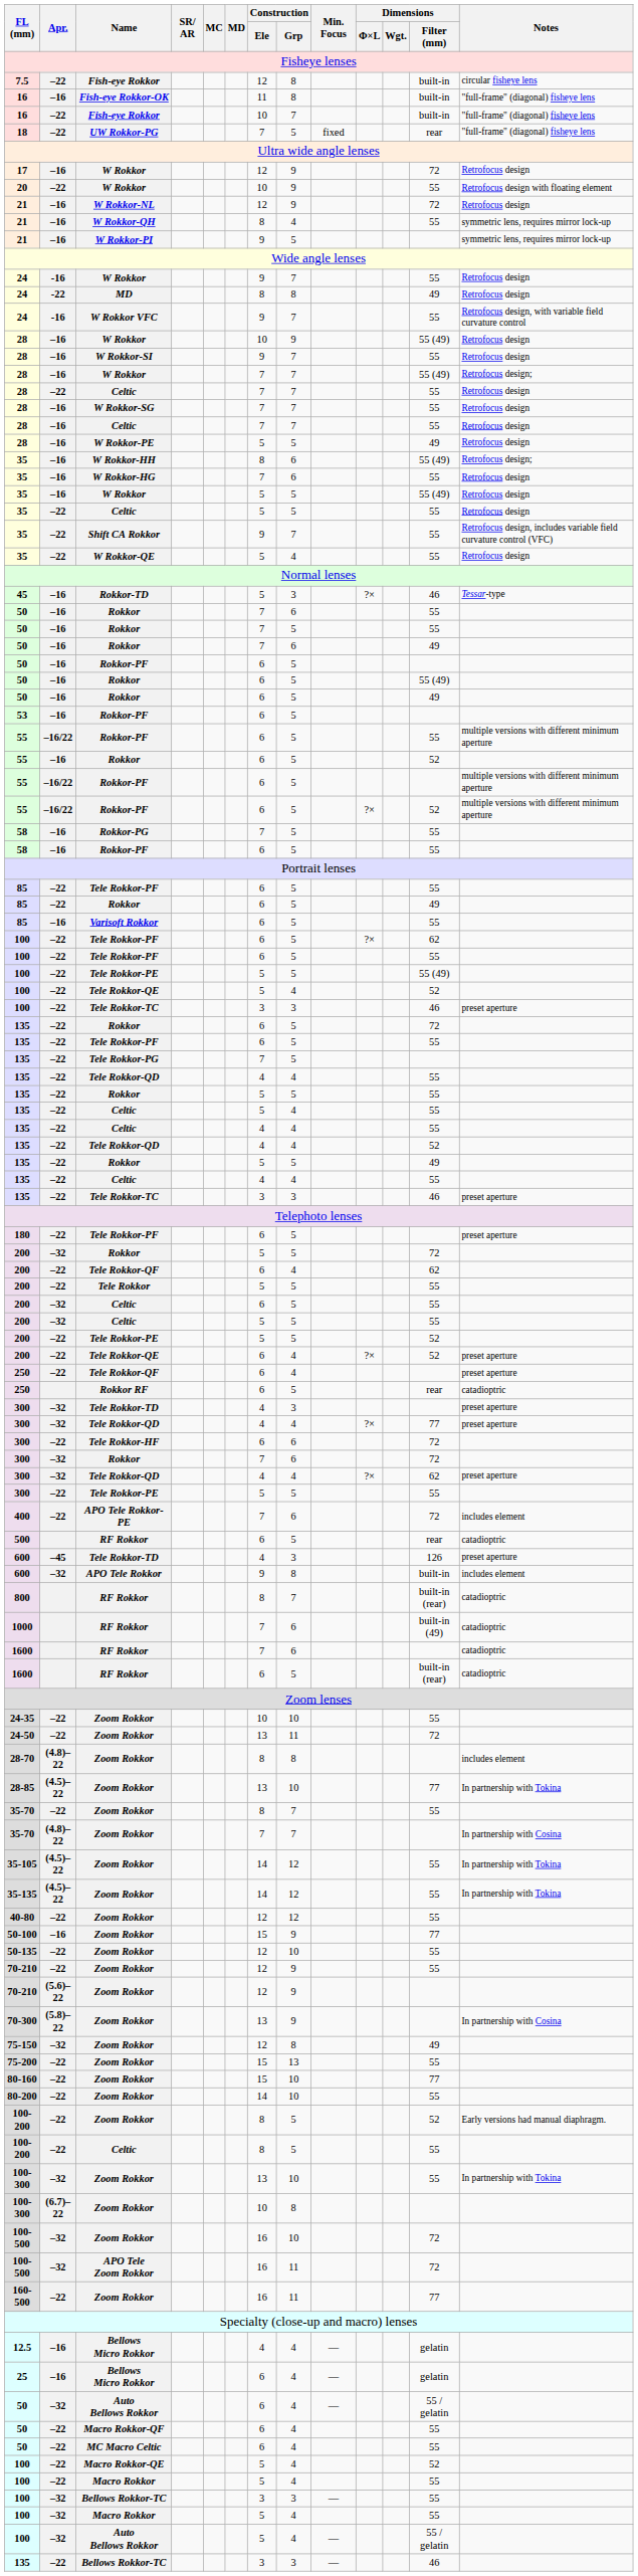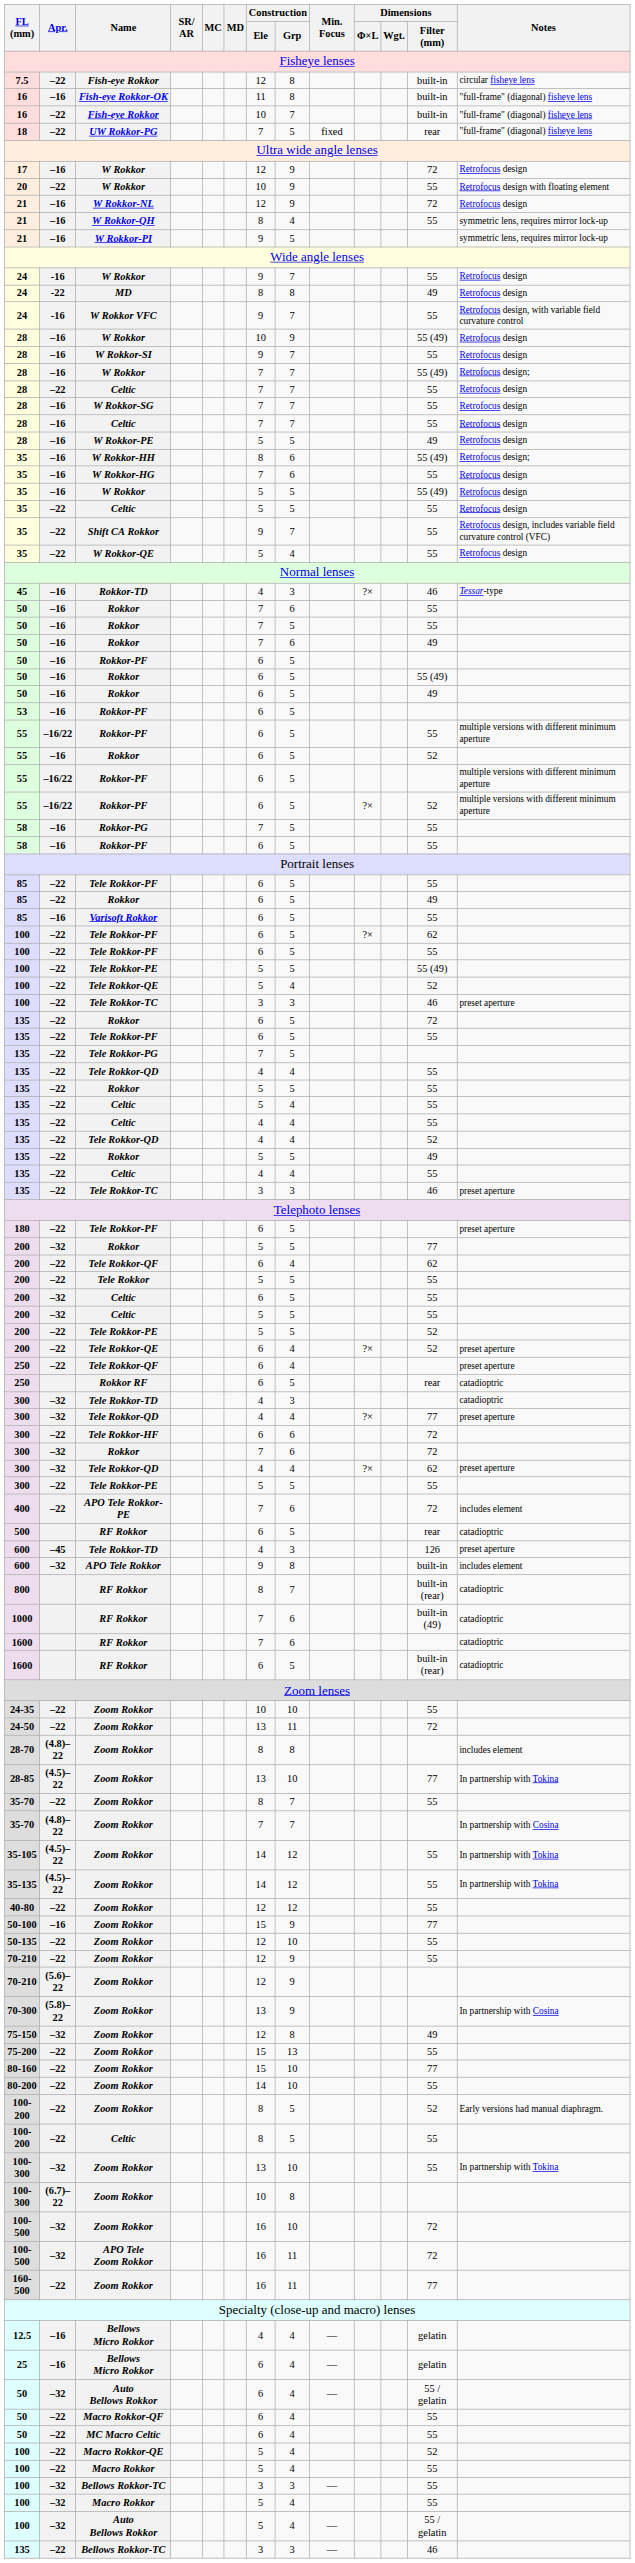45 | Construction / Ele: 5 -> 4
200 / Rokkor | Dimensions / Filter (mm): 72 -> 77
300 / Tele Rokkor-TD | Notes: preset aperture -> catadioptric
